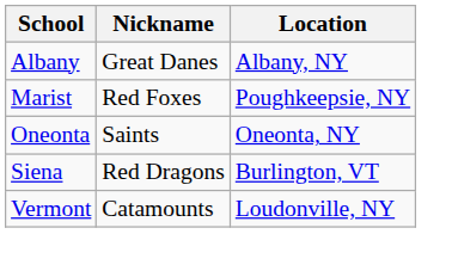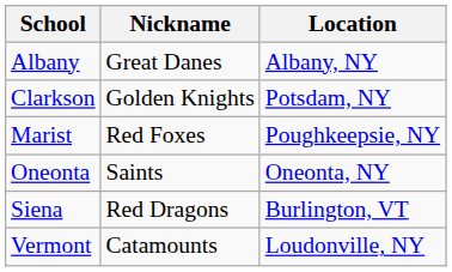+ row: Clarkson | Golden Knights | Potsdam, NY
